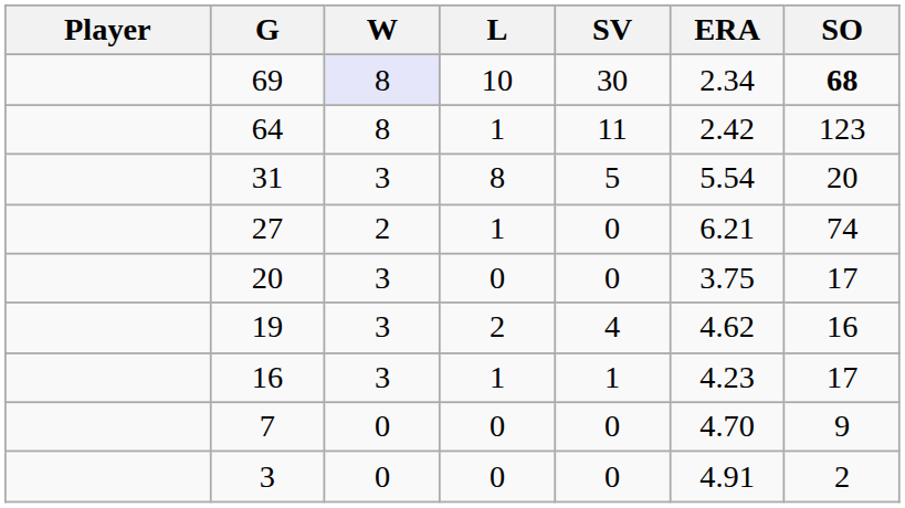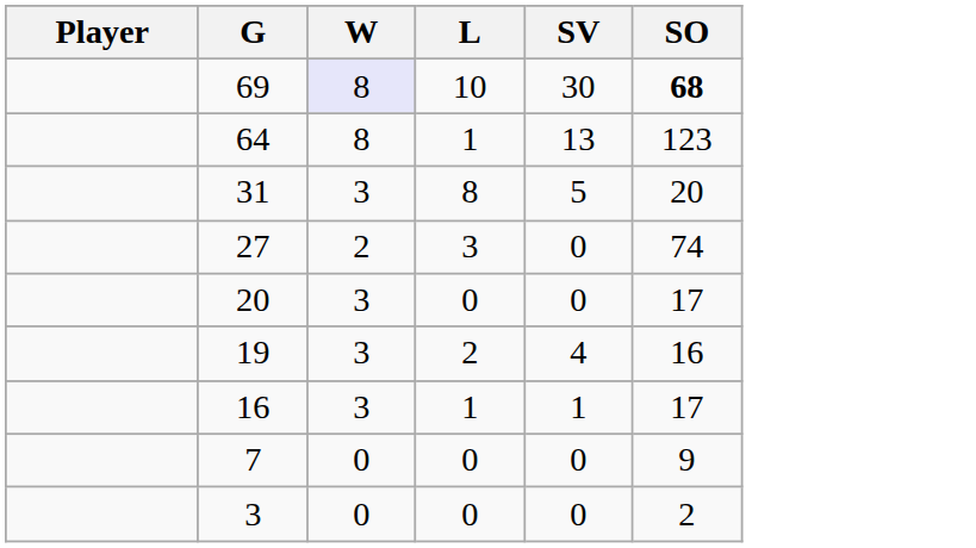- column: ERA | 2.34 | 2.42 | 5.54 | 6.21 | 3.75 | 4.62 | 4.23 | 4.70 | 4.91
64 | SV: 11 -> 13
27 | L: 1 -> 3
